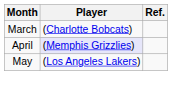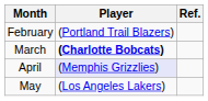+ row: February | (Portland Trail Blazers)
March | Player: normal -> bold
